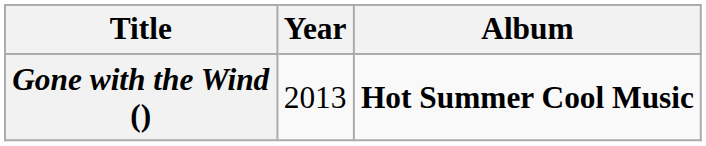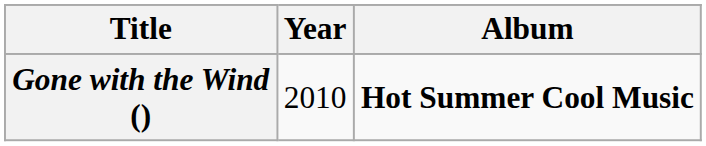Gone with the Wind () | Year: 2013 -> 2010
